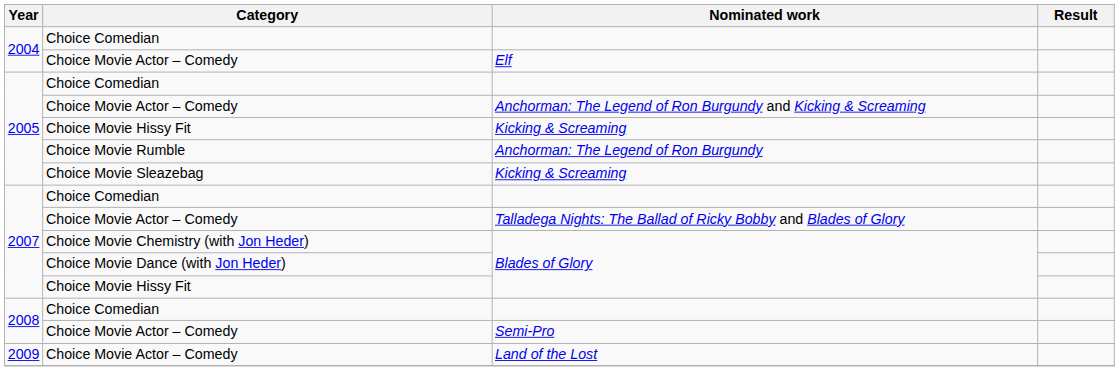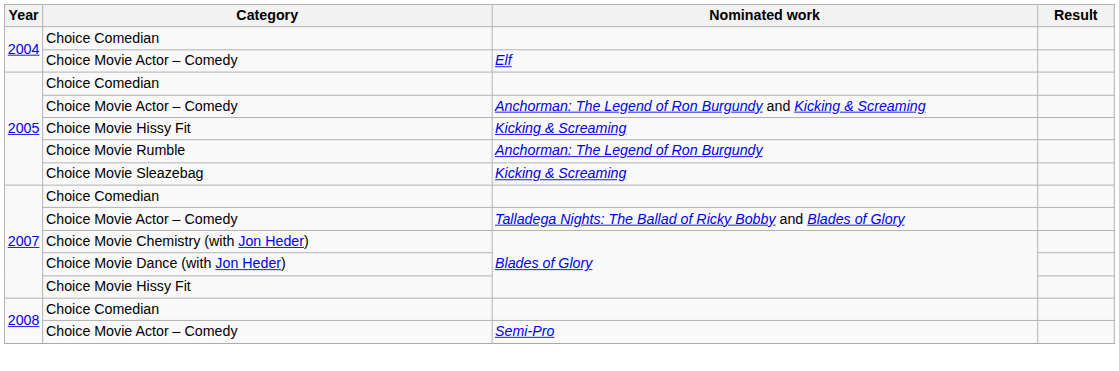- row: 2009 | Choice Movie Actor – Comedy | Land of the Lost
